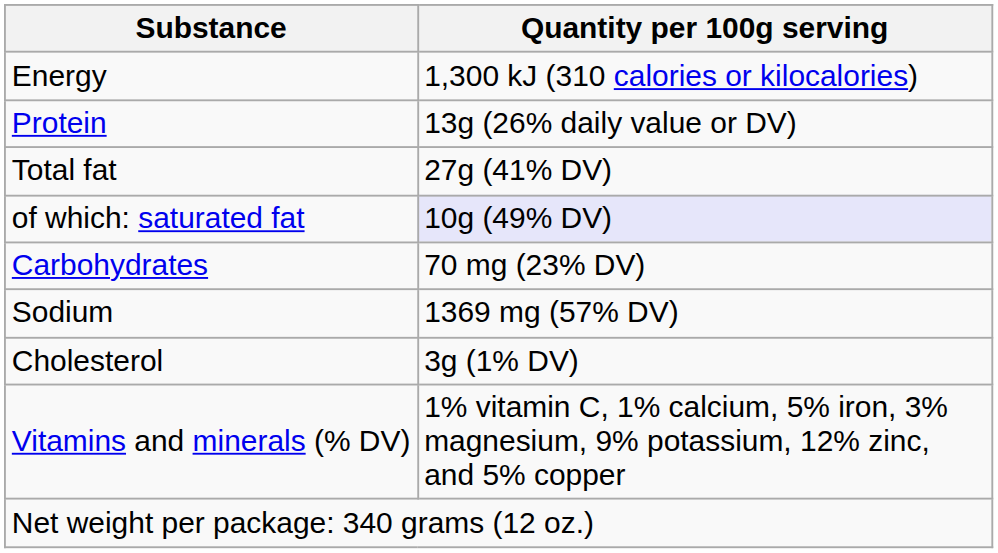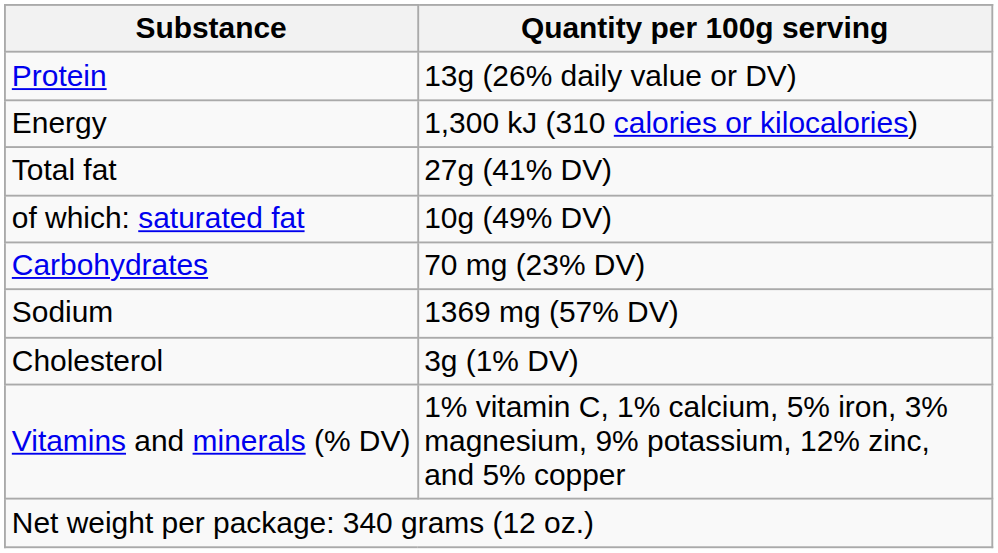rows swapped: Energy <-> Protein
of which: saturated fat | Quantity per 100g serving: lavender background -> no background
